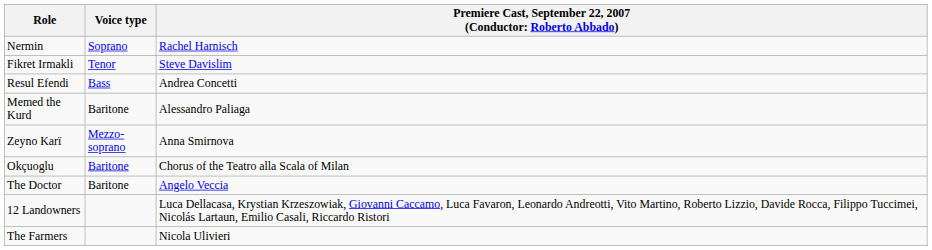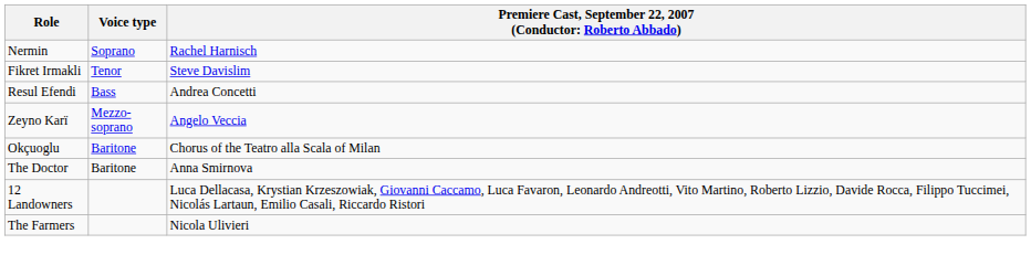- row: Memed the Kurd | Baritone | Alessandro Paliaga
Zeyno Karï | column 3: Anna Smirnova -> Angelo Veccia
The Doctor | column 3: Angelo Veccia -> Anna Smirnova
